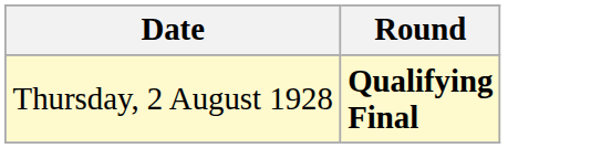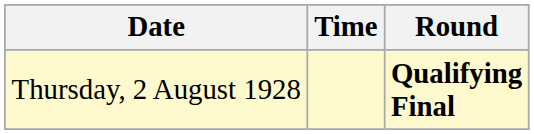+ column: Time
